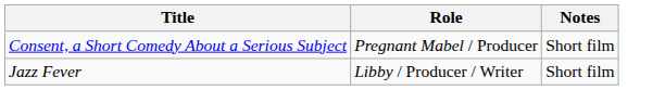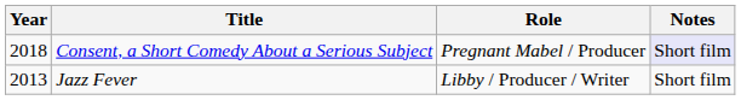+ column: Year | 2018 | 2013
Consent, a Short Comedy About a Serious Subject | Notes: no background -> lavender background
